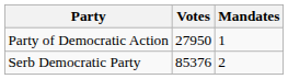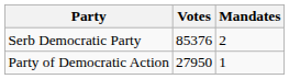rows swapped: Serb Democratic Party <-> Party of Democratic Action
